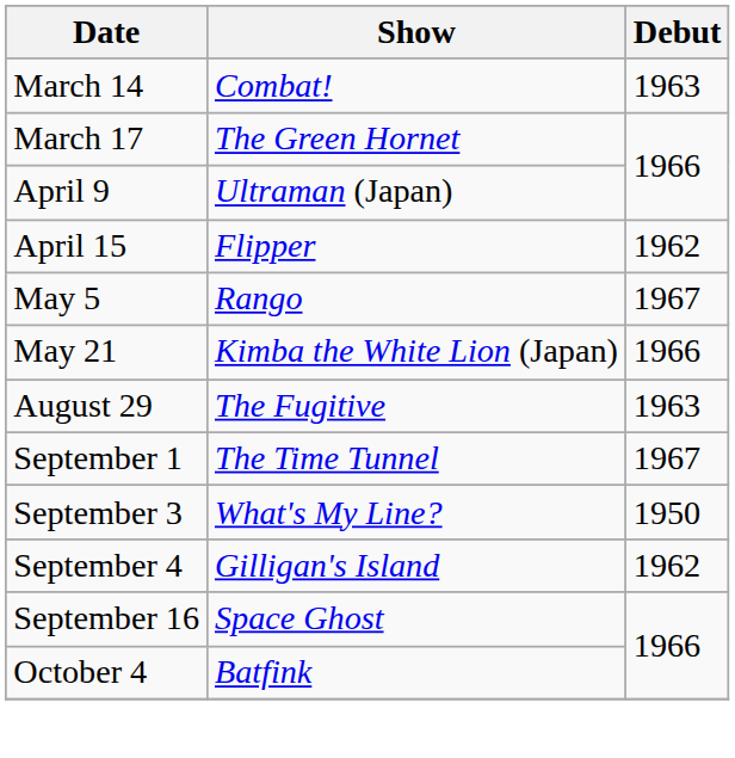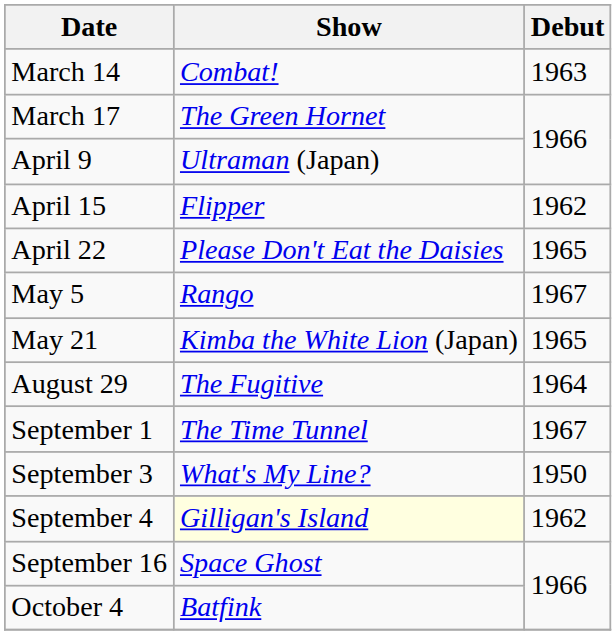+ row: April 22 | Please Don't Eat the Daisies | 1965
May 21 | Debut: 1966 -> 1965
August 29 | Debut: 1963 -> 1964
September 4 | Show: no background -> lightyellow background
